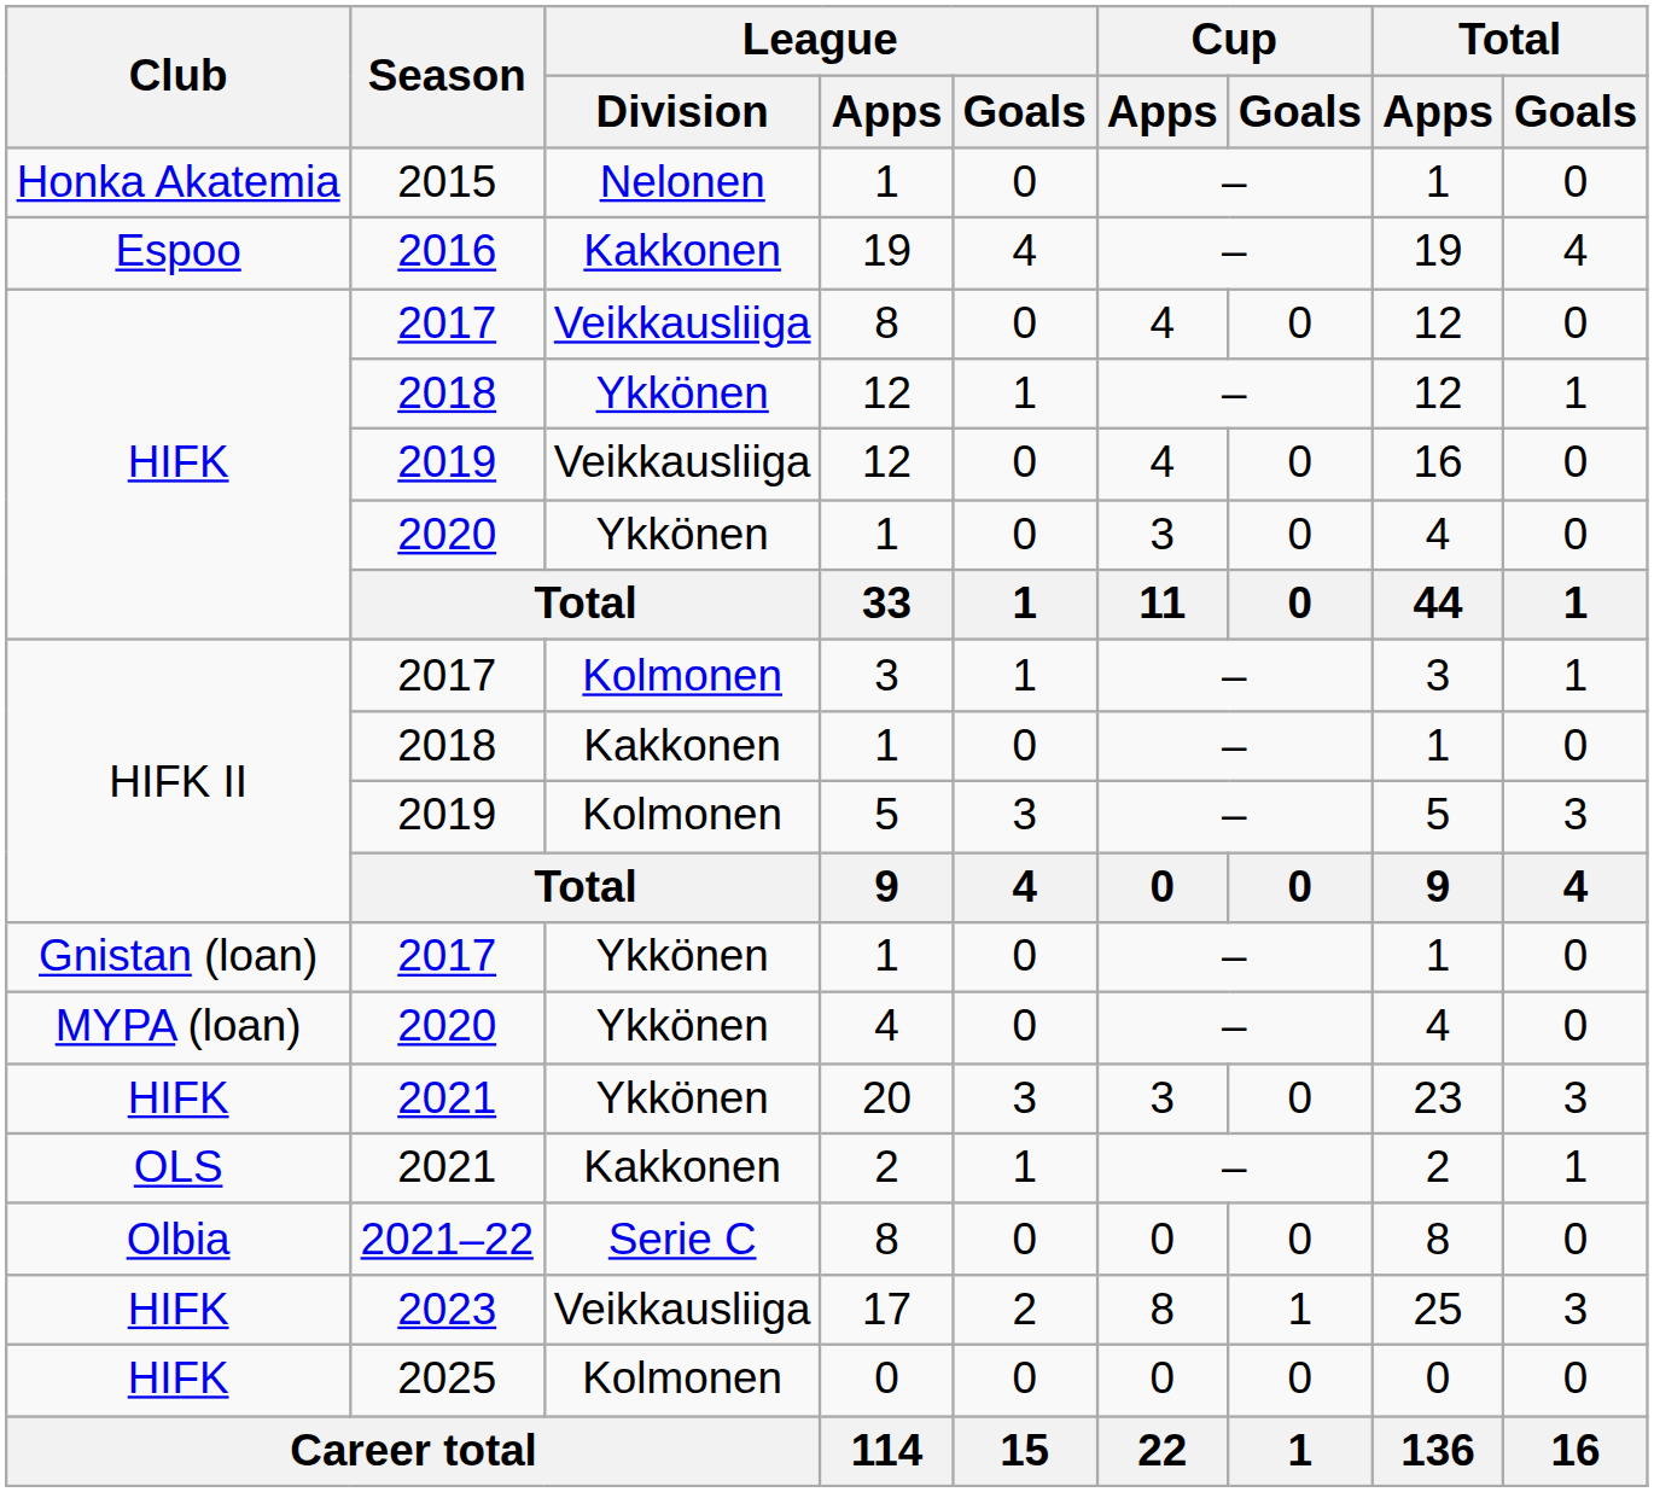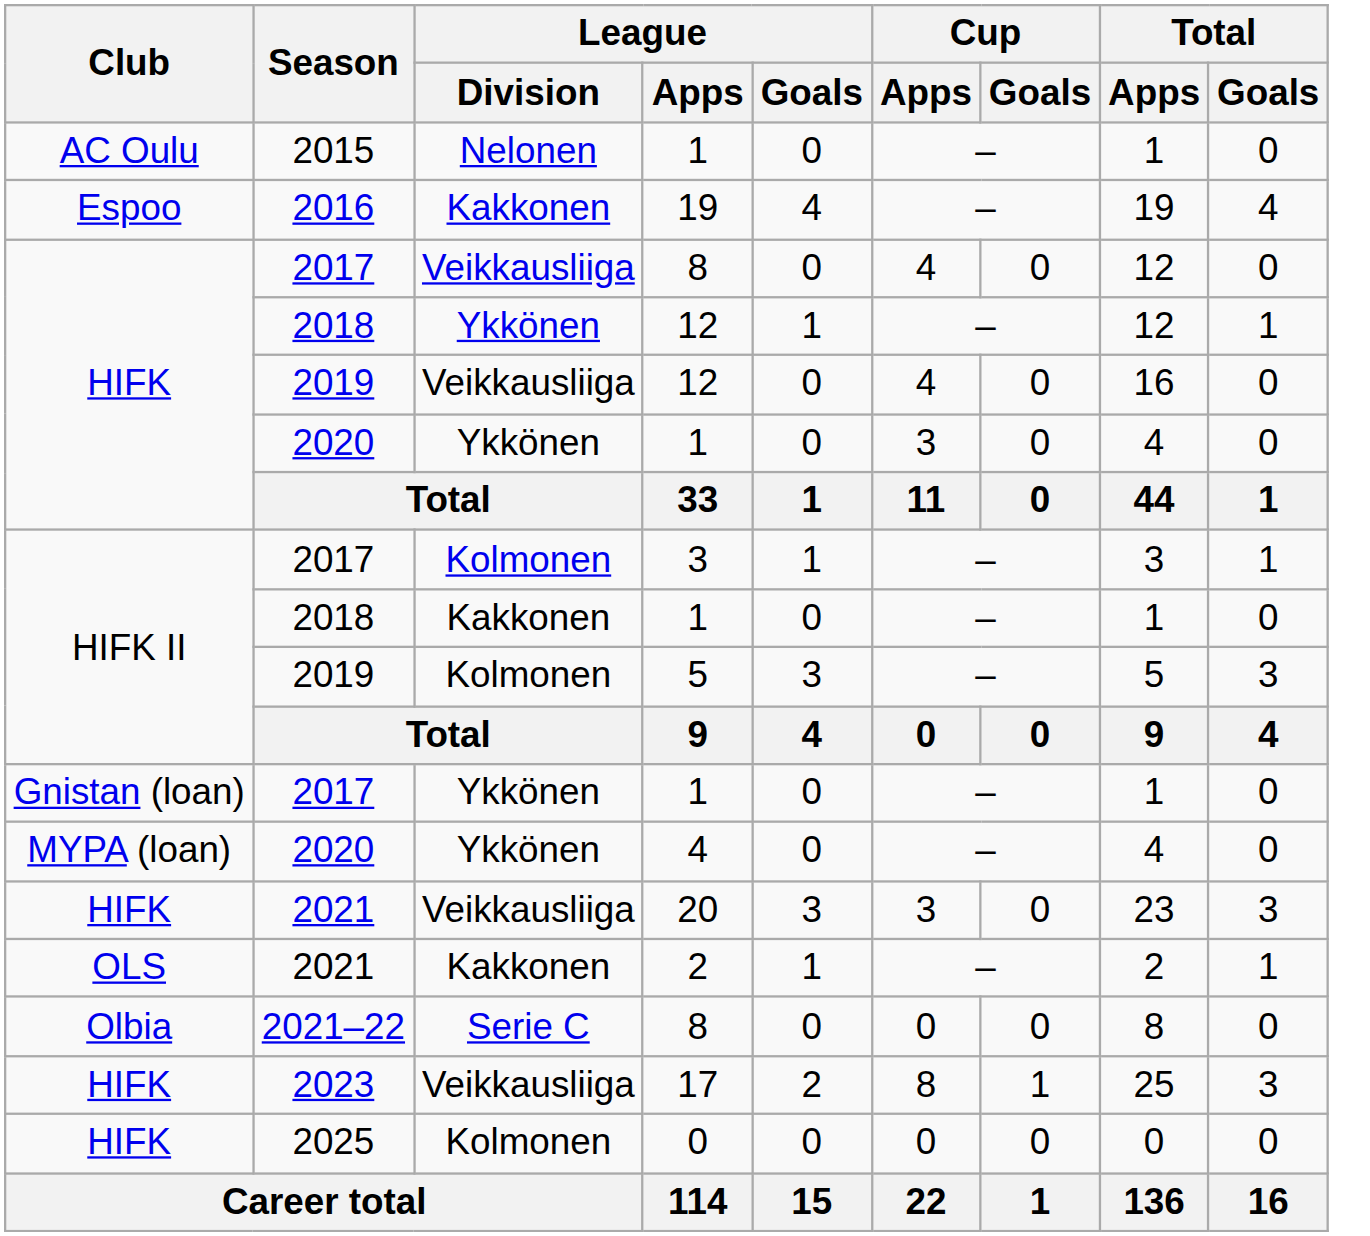2015 / 1 | Club: Honka Akatemia -> AC Oulu
20 | League / Division: Ykkönen -> Veikkausliiga
